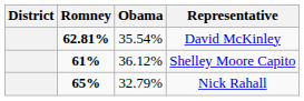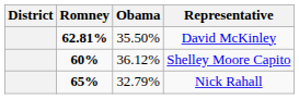David McKinley | Obama: 35.54% -> 35.50%
Shelley Moore Capito | Romney: 61% -> 60%
